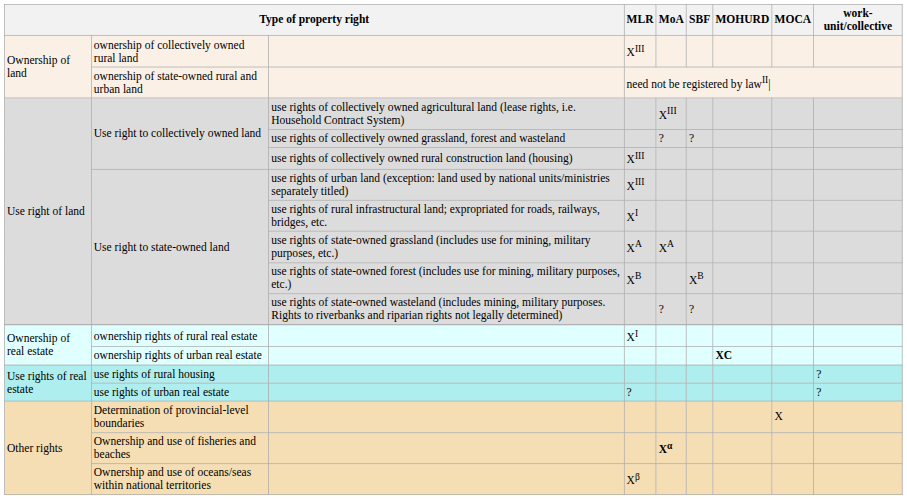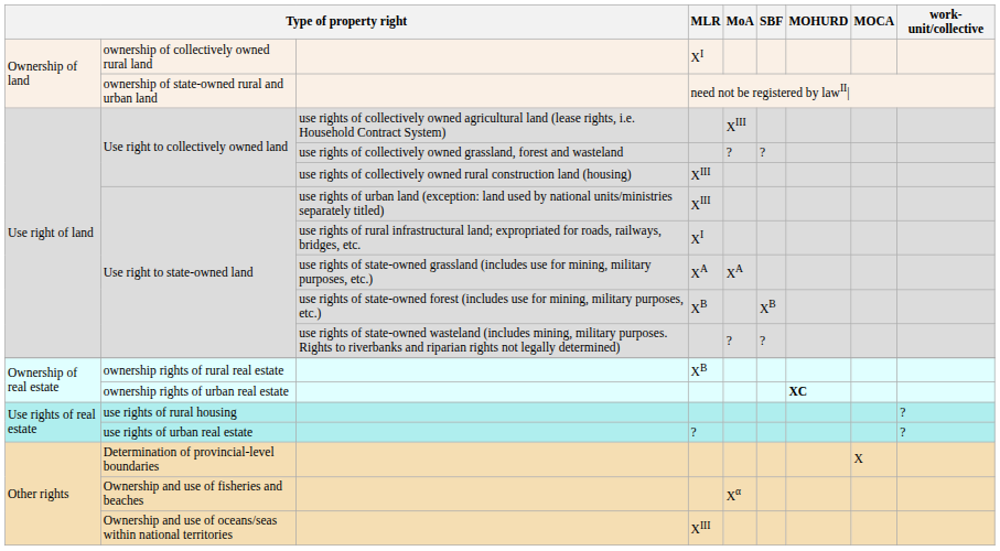ownership of collectively owned rural land | MLR: XIII -> XI
ownership rights of rural real estate | MLR: XI -> XB
Ownership and use of fisheries and beaches | MoA: bold -> normal
Ownership and use of oceans/seas within national territories | MLR: Xβ -> XIII
